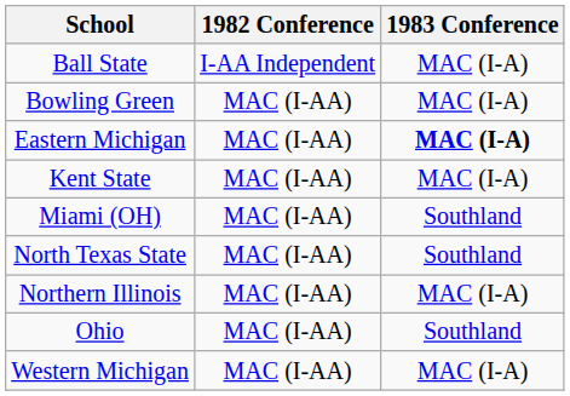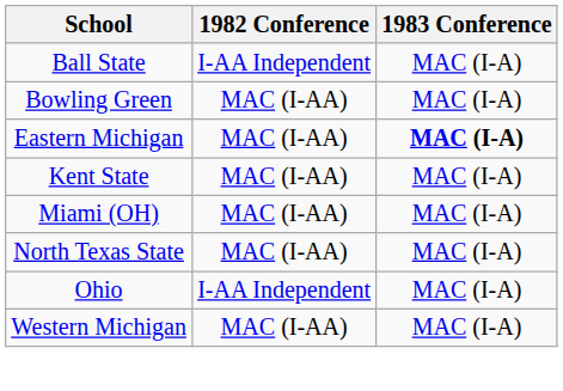Miami (OH) | 1983 Conference: Southland -> MAC (I-A)
North Texas State | 1983 Conference: Southland -> MAC (I-A)
- row: Northern Illinois | MAC (I-AA) | MAC (I-A)
Ohio | 1982 Conference: MAC (I-AA) -> I-AA Independent
Ohio | 1983 Conference: Southland -> MAC (I-A)
